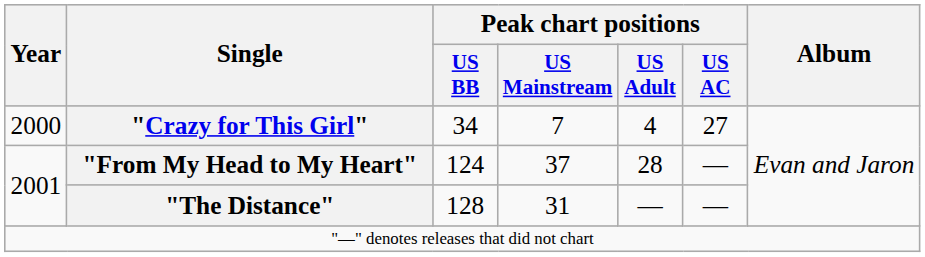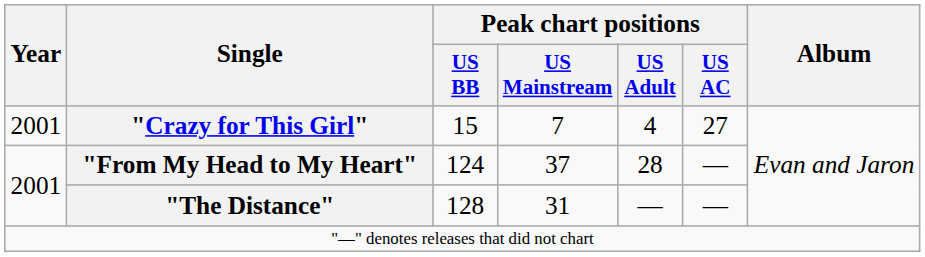"Crazy for This Girl" | Year: 2000 -> 2001
"Crazy for This Girl" | Peak chart positions / US BB: 34 -> 15
